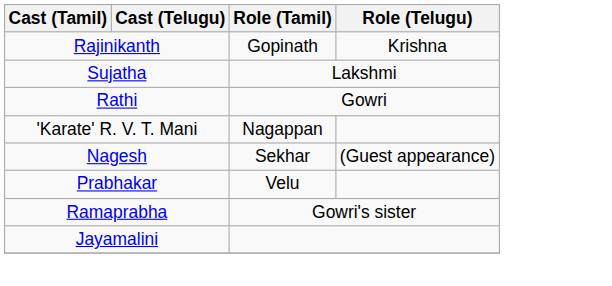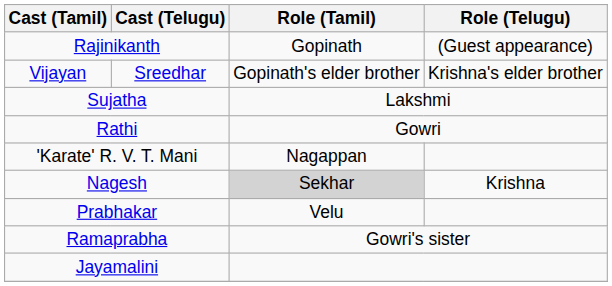Rajinikanth | Role (Telugu): Krishna -> (Guest appearance)
+ row: Vijayan | Sreedhar | Gopinath's elder brother | Krishna's elder brother
Nagesh | Role (Tamil): no background -> lightgrey background
Nagesh | Role (Telugu): (Guest appearance) -> Krishna
